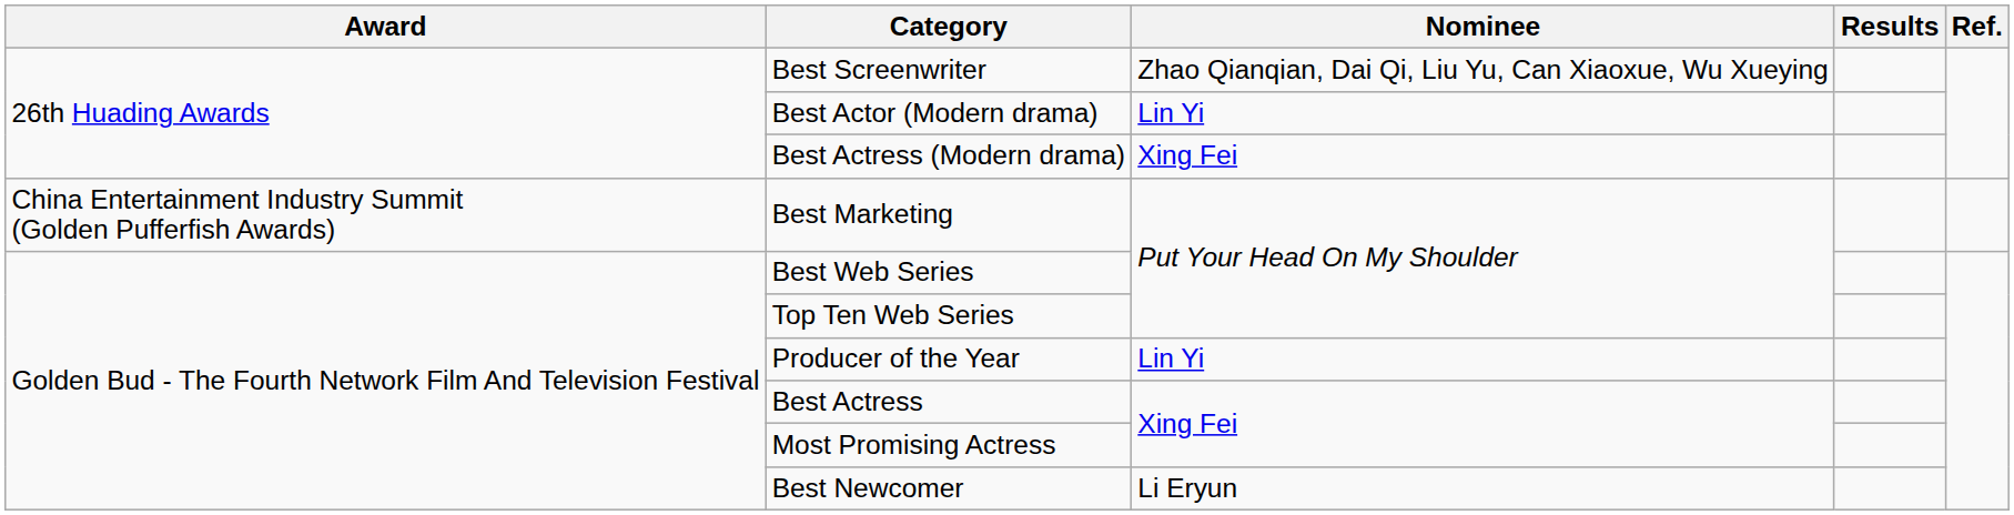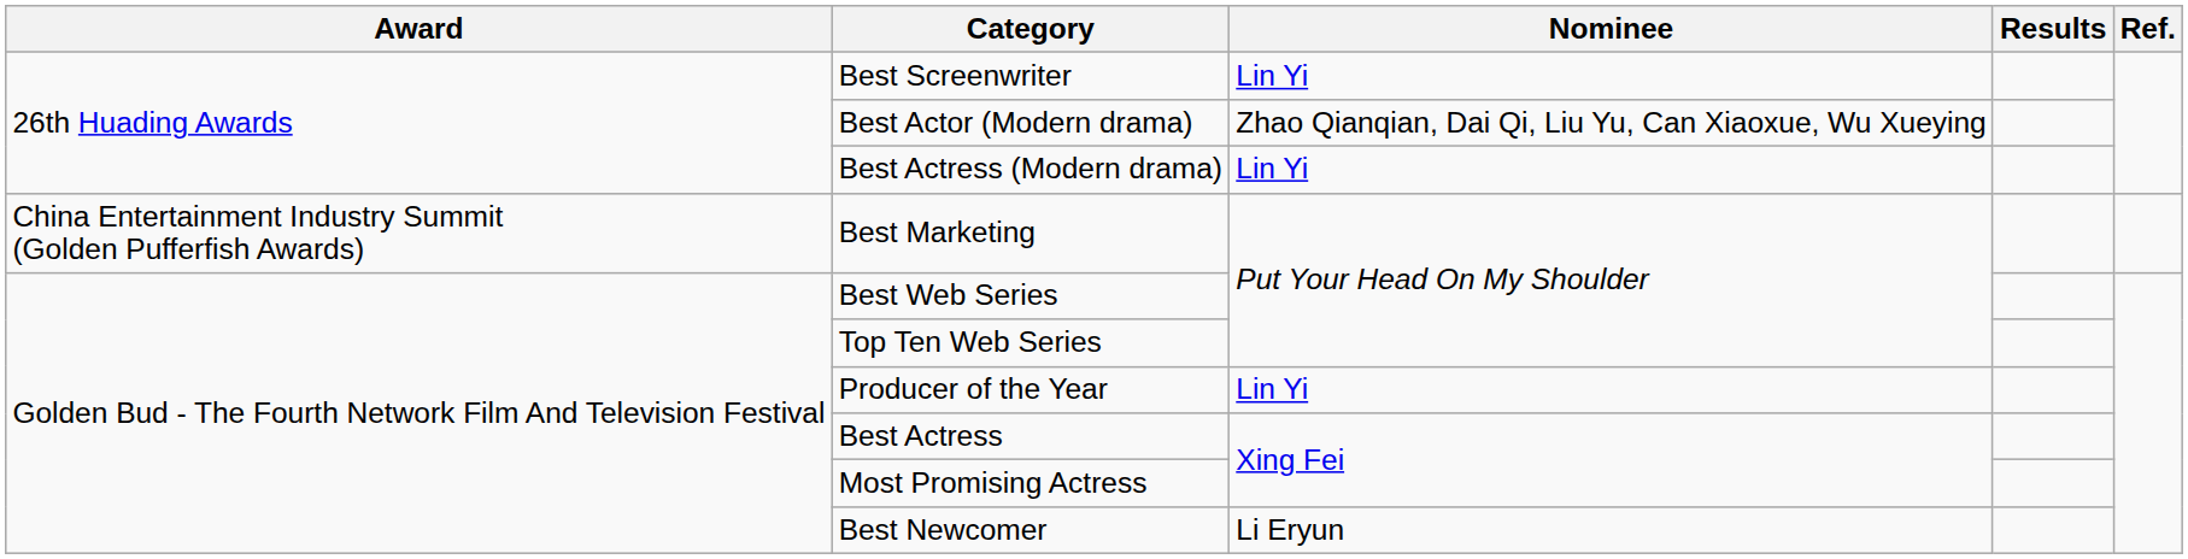Best Screenwriter | Nominee: Zhao Qianqian, Dai Qi, Liu Yu, Can Xiaoxue, Wu Xueying -> Lin Yi
Best Actor (Modern drama) | Nominee: Lin Yi -> Zhao Qianqian, Dai Qi, Liu Yu, Can Xiaoxue, Wu Xueying
Best Actress (Modern drama) | Nominee: Xing Fei -> Lin Yi
